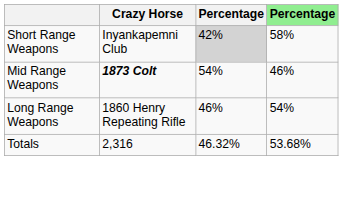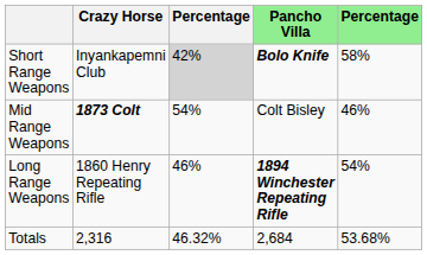+ column: Pancho Villa | Bolo Knife | Colt Bisley | 1894 Winchester Repeating Rifle | 2,684
